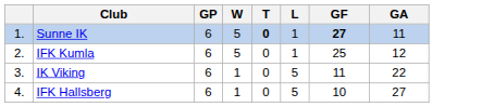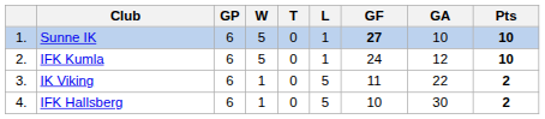+ column: Pts | 10 | 10 | 2 | 2
Sunne IK | T: bold -> normal
Sunne IK | GA: 11 -> 10
IFK Kumla | GF: 25 -> 24
IFK Hallsberg | GA: 27 -> 30
